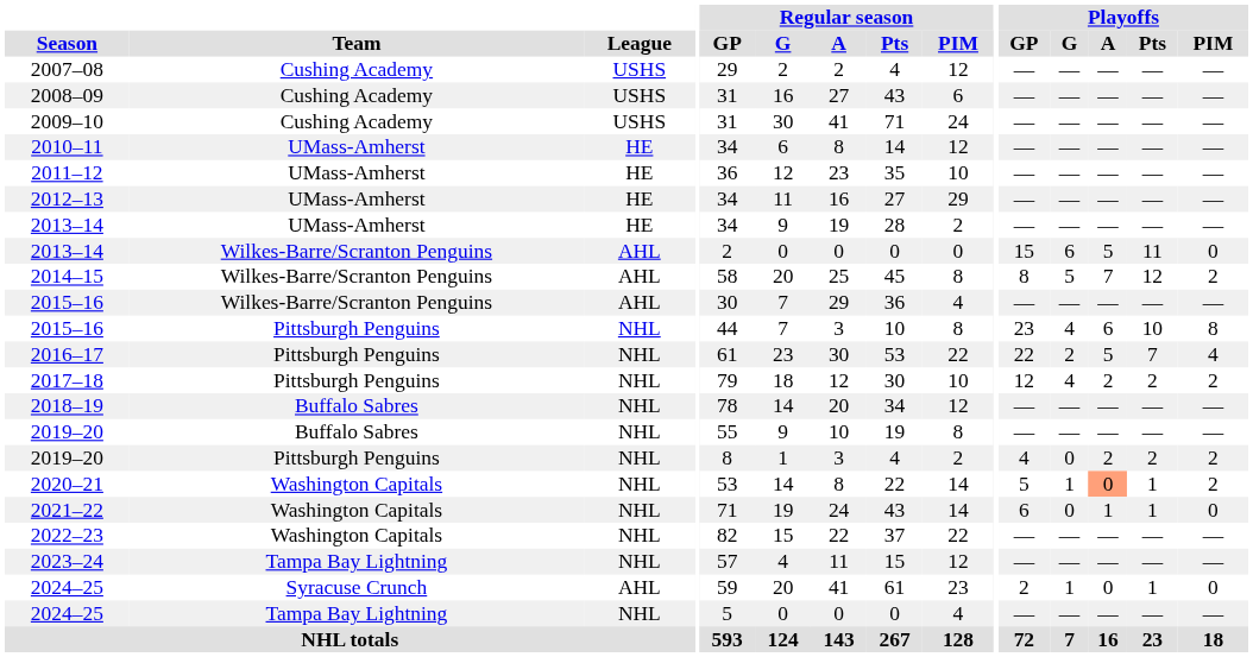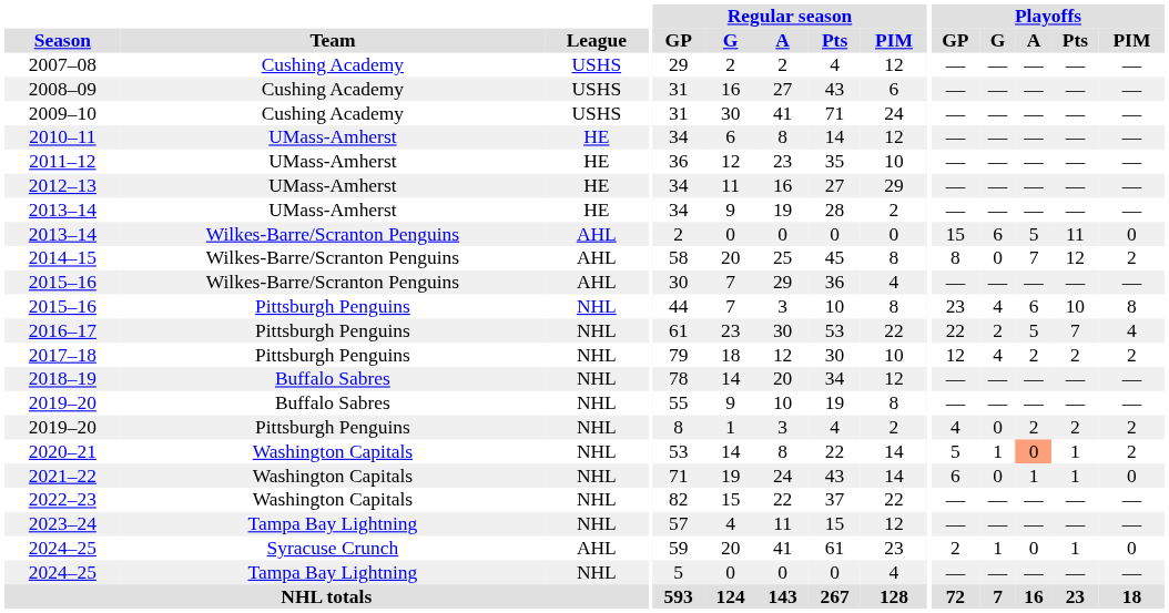2014–15 | Playoffs / G: 5 -> 0
